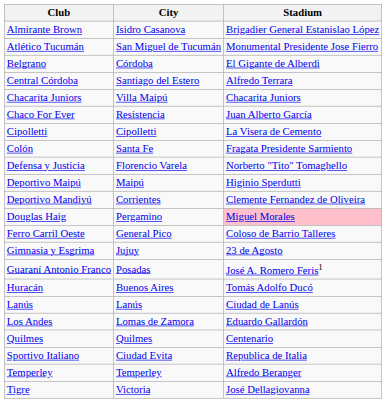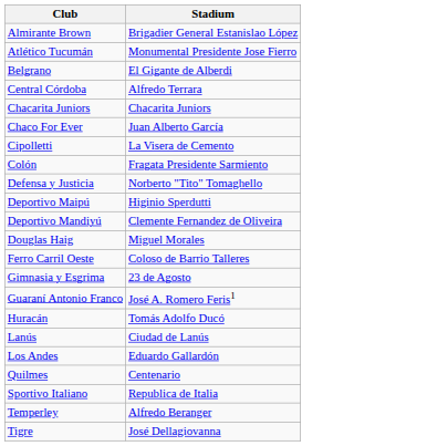- column: City | Isidro Casanova | San Miguel de Tucumán | Córdoba | Santiago del Estero | Villa Maipú | Resistencia | Cipolletti | Santa Fe | Florencio Varela | Maipú | Corrientes | Pergamino | General Pico | Jujuy | Posadas | Buenos Aires | Lanús | Lomas de Zamora | Quilmes | Ciudad Evita | Temperley | Victoria
Douglas Haig | Stadium: pink background -> no background
